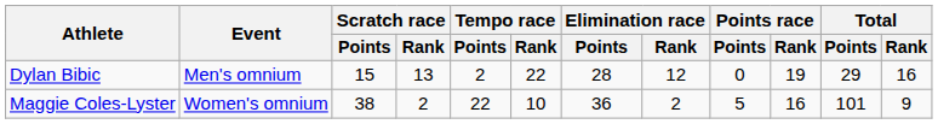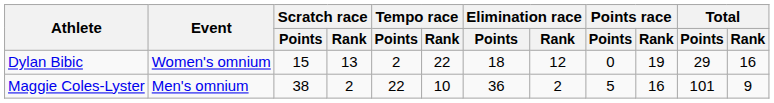Dylan Bibic | Event: Men's omnium -> Women's omnium
Dylan Bibic | Elimination race / Points: 28 -> 18
Maggie Coles-Lyster | Event: Women's omnium -> Men's omnium
